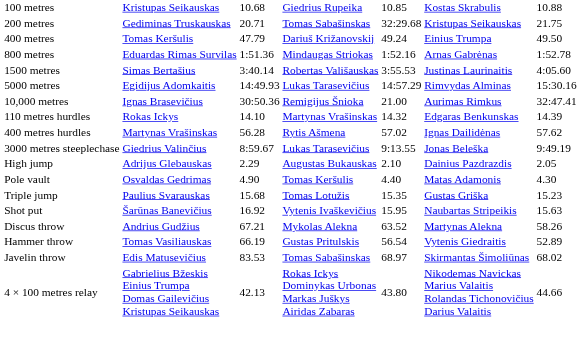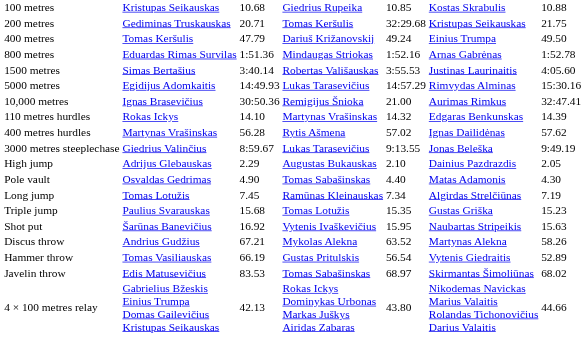200 metres | column 4: Tomas Sabašinskas -> Tomas Keršulis
Pole vault | column 4: Tomas Keršulis -> Tomas Sabašinskas
+ row: Long jump | Tomas Lotužis | 7.45 | Ramūnas Kleinauskas | 7.34 | Algirdas Strelčiūnas | 7.19
